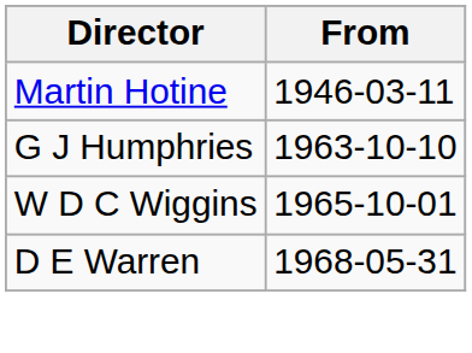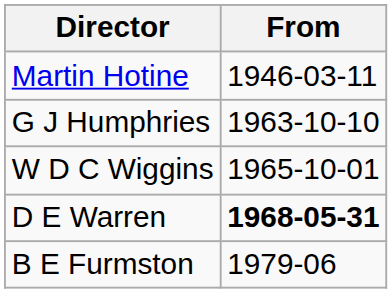D E Warren | From: normal -> bold
+ row: B E Furmston | 1979-06
